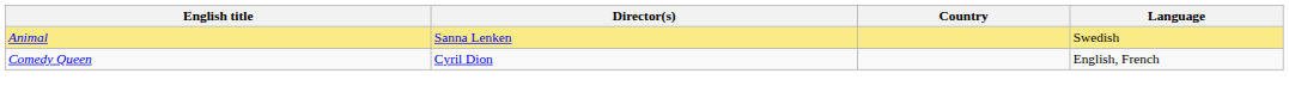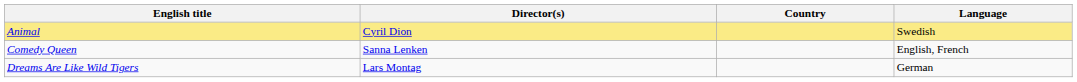Animal | Director(s): Sanna Lenken -> Cyril Dion
Comedy Queen | Director(s): Cyril Dion -> Sanna Lenken
+ row: Dreams Are Like Wild Tigers | Lars Montag | German
